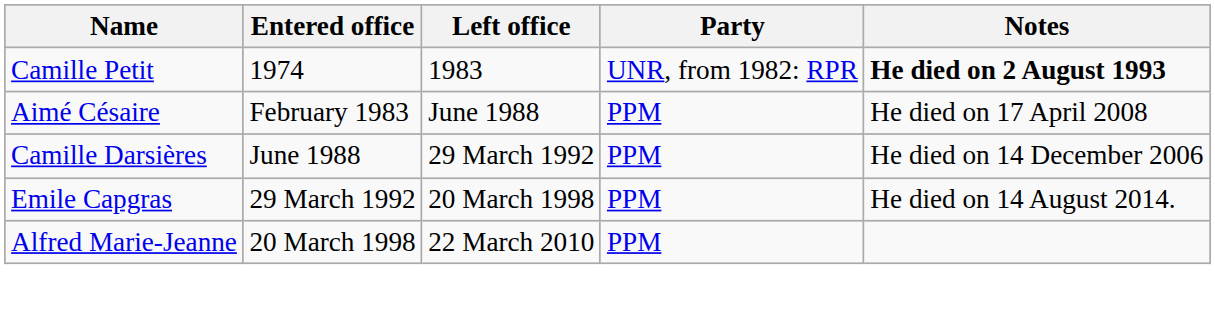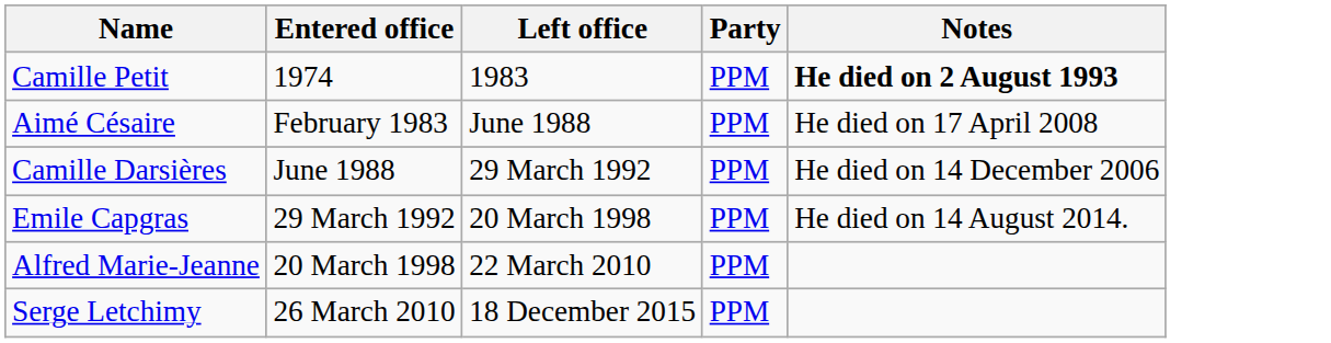Camille Petit | Party: UNR, from 1982: RPR -> PPM
+ row: Serge Letchimy | 26 March 2010 | 18 December 2015 | PPM
